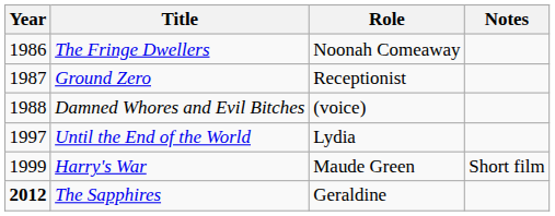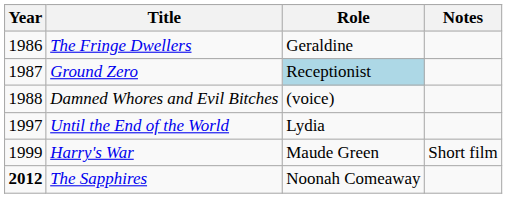The Fringe Dwellers | Role: Noonah Comeaway -> Geraldine
Ground Zero | Role: no background -> lightblue background
The Sapphires | Role: Geraldine -> Noonah Comeaway
